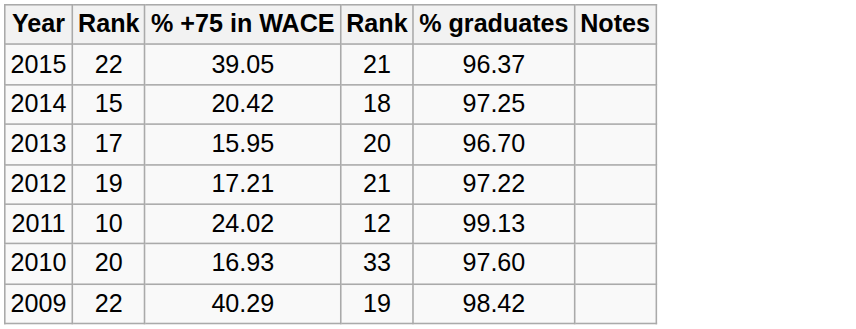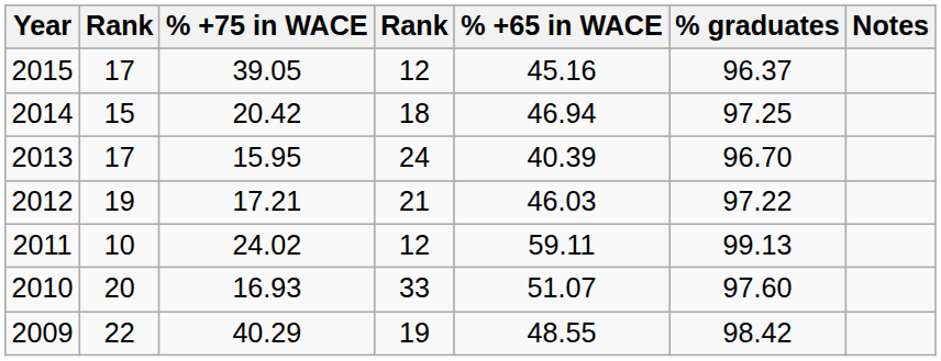+ column: % +65 in WACE | 45.16 | 46.94 | 40.39 | 46.03 | 59.11 | 51.07 | 48.55
2015 | column 2: 22 -> 17
2015 | column 4: 21 -> 12
2013 | column 4: 20 -> 24
